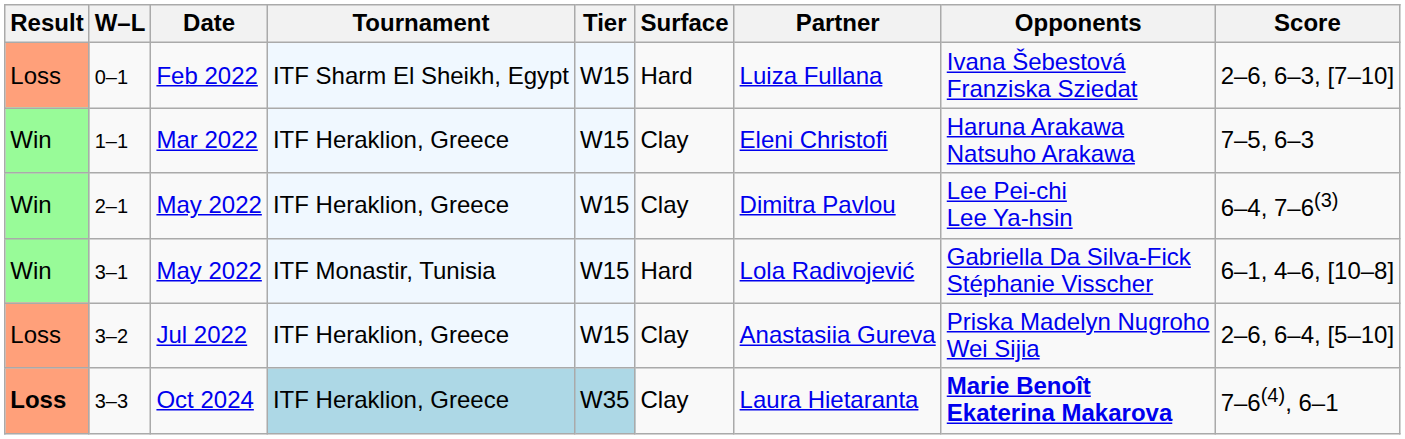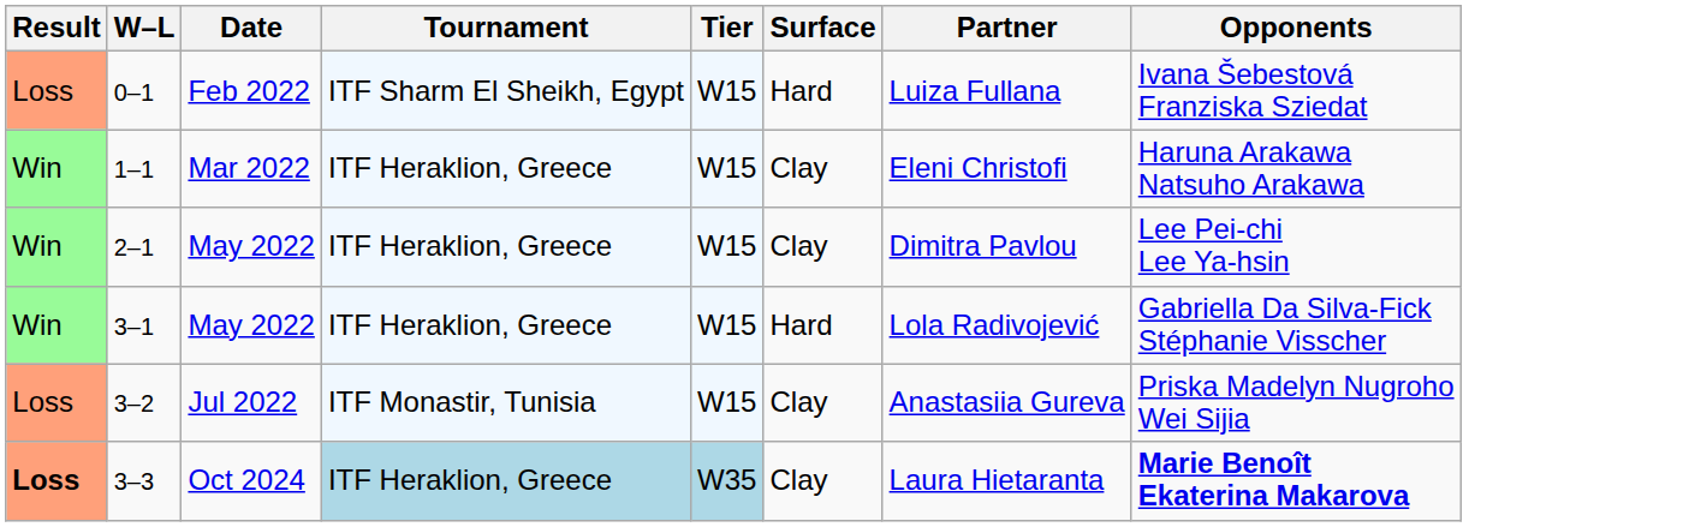- column: Score | 2–6, 6–3, [7–10] | 7–5, 6–3 | 6–4, 7–6(3) | 6–1, 4–6, [10–8] | 2–6, 6–4, [5–10] | 7–6(4), 6–1
3–1 | Tournament: ITF Monastir, Tunisia -> ITF Heraklion, Greece
3–2 | Tournament: ITF Heraklion, Greece -> ITF Monastir, Tunisia
